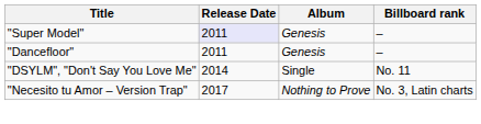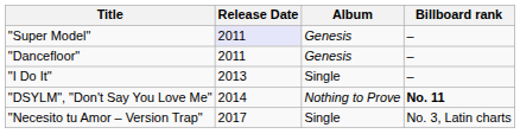+ row: "I Do It" | 2013 | Single | –
"DSYLM", "Don't Say You Love Me" | Album: Single -> Nothing to Prove
"DSYLM", "Don't Say You Love Me" | Billboard rank: normal -> bold
"Necesito tu Amor – Version Trap" | Album: Nothing to Prove -> Single
